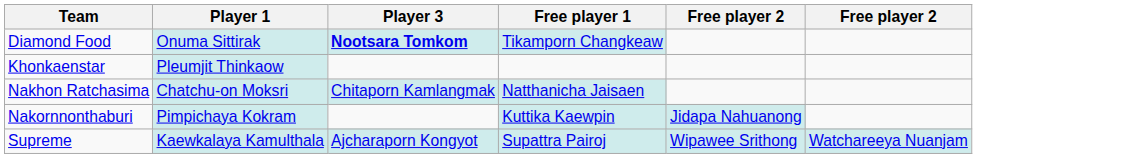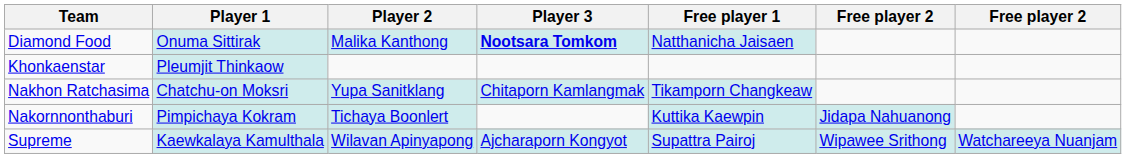+ column: Player 2 | Malika Kanthong | Yupa Sanitklang | Tichaya Boonlert | Wilavan Apinyapong
Diamond Food | Free player 1: Tikamporn Changkeaw -> Natthanicha Jaisaen
Nakhon Ratchasima | Free player 1: Natthanicha Jaisaen -> Tikamporn Changkeaw
